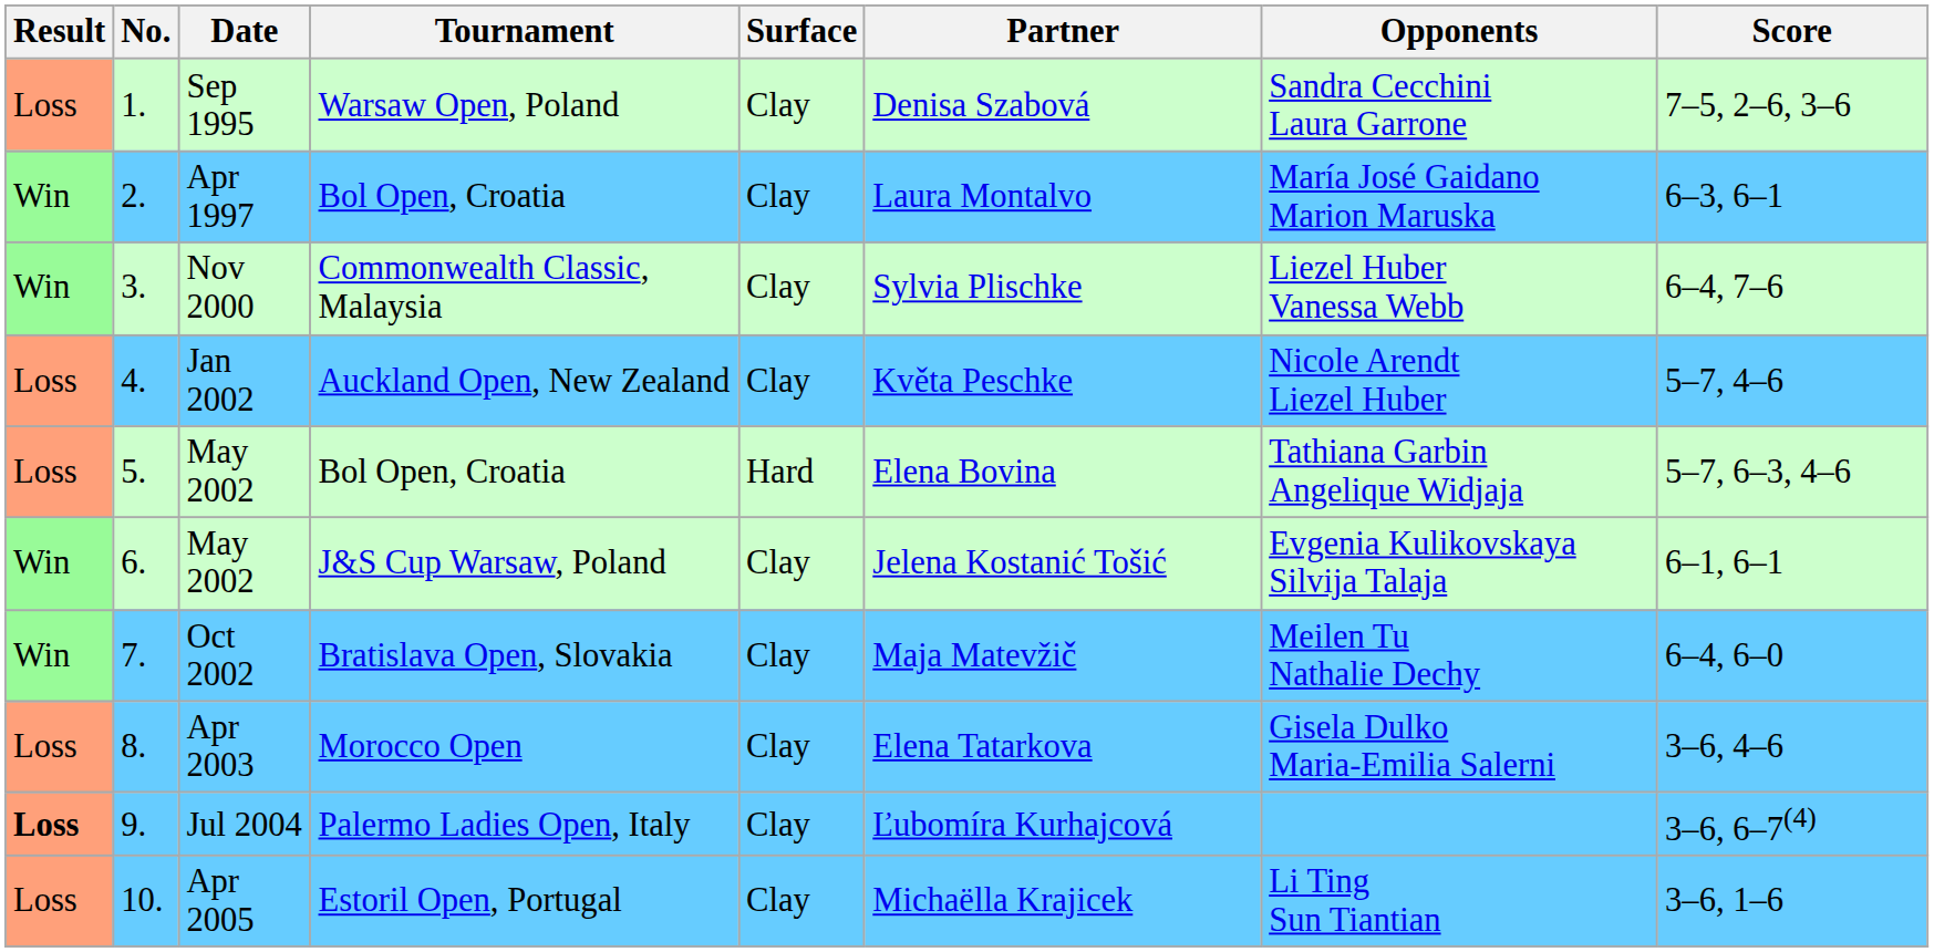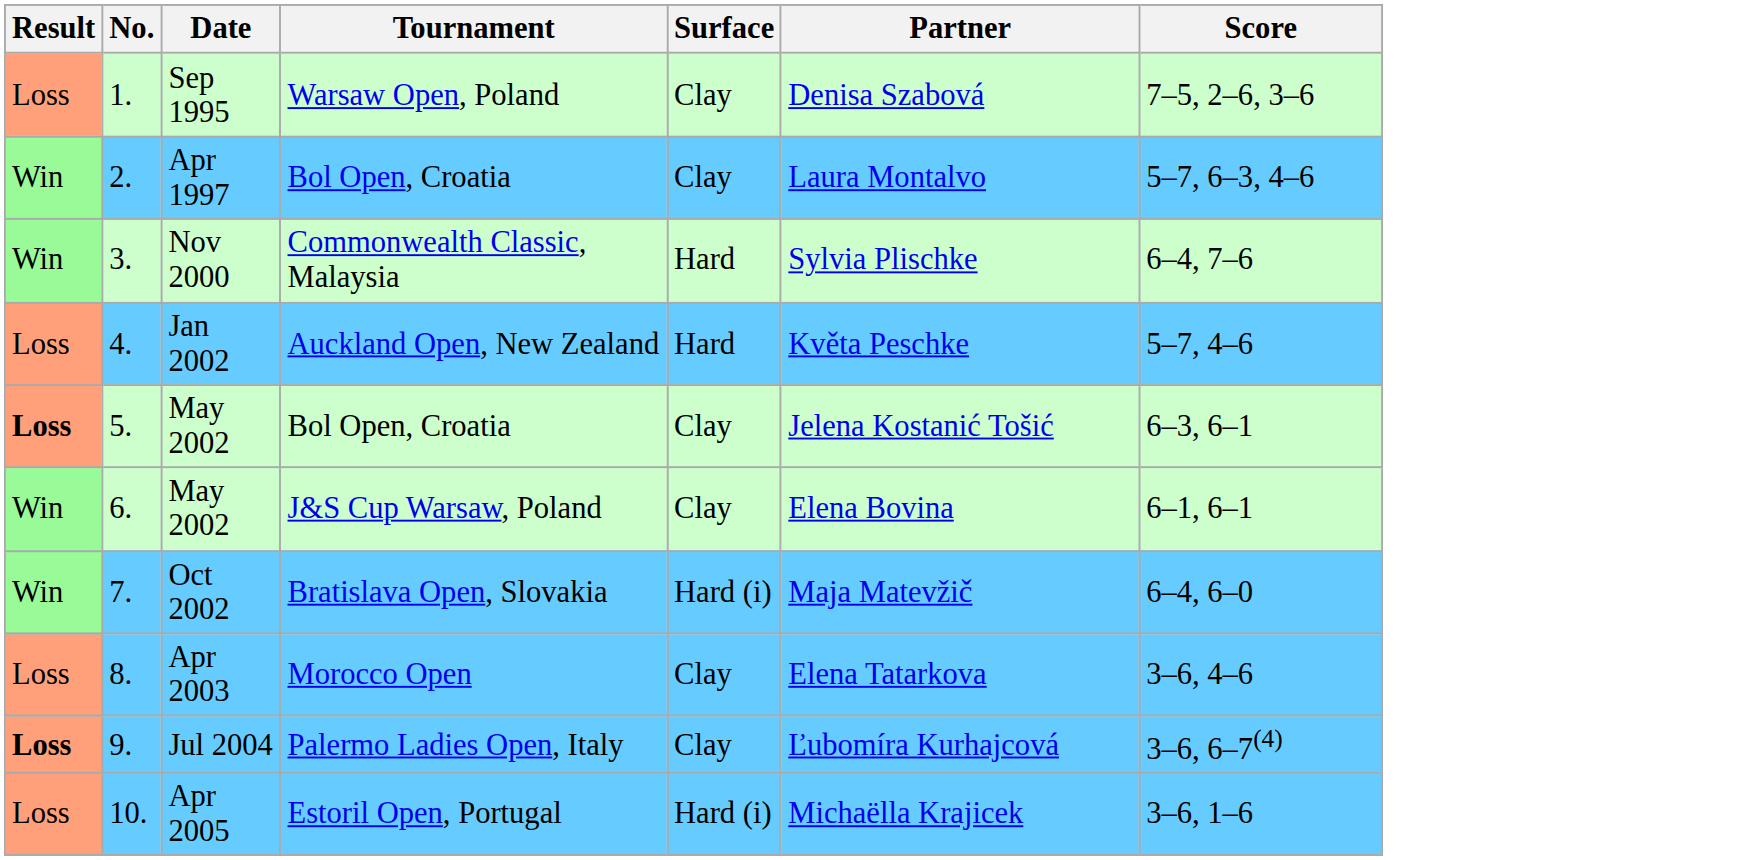- column: Opponents | Sandra Cecchini Laura Garrone | María José Gaidano Marion Maruska | Liezel Huber Vanessa Webb | Nicole Arendt Liezel Huber | Tathiana Garbin Angelique Widjaja | Evgenia Kulikovskaya Silvija Talaja | Meilen Tu Nathalie Dechy | Gisela Dulko Maria-Emilia Salerni | Li Ting Sun Tiantian
Apr 1997 | Score: 6–3, 6–1 -> 5–7, 6–3, 4–6
Nov 2000 | Surface: Clay -> Hard
Jan 2002 | Surface: Clay -> Hard
May 2002 / Bol Open, Croatia | Result: normal -> bold
May 2002 / Bol Open, Croatia | Surface: Hard -> Clay
May 2002 / Bol Open, Croatia | Partner: Elena Bovina -> Jelena Kostanić Tošić
May 2002 / Bol Open, Croatia | Score: 5–7, 6–3, 4–6 -> 6–3, 6–1
May 2002 / J&S Cup Warsaw, Poland | Partner: Jelena Kostanić Tošić -> Elena Bovina
Oct 2002 | Surface: Clay -> Hard (i)
Apr 2005 | Surface: Clay -> Hard (i)
